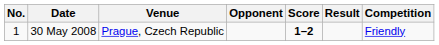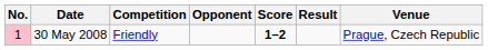columns swapped: Venue <-> Competition
30 May 2008 | No.: no background -> pink background
